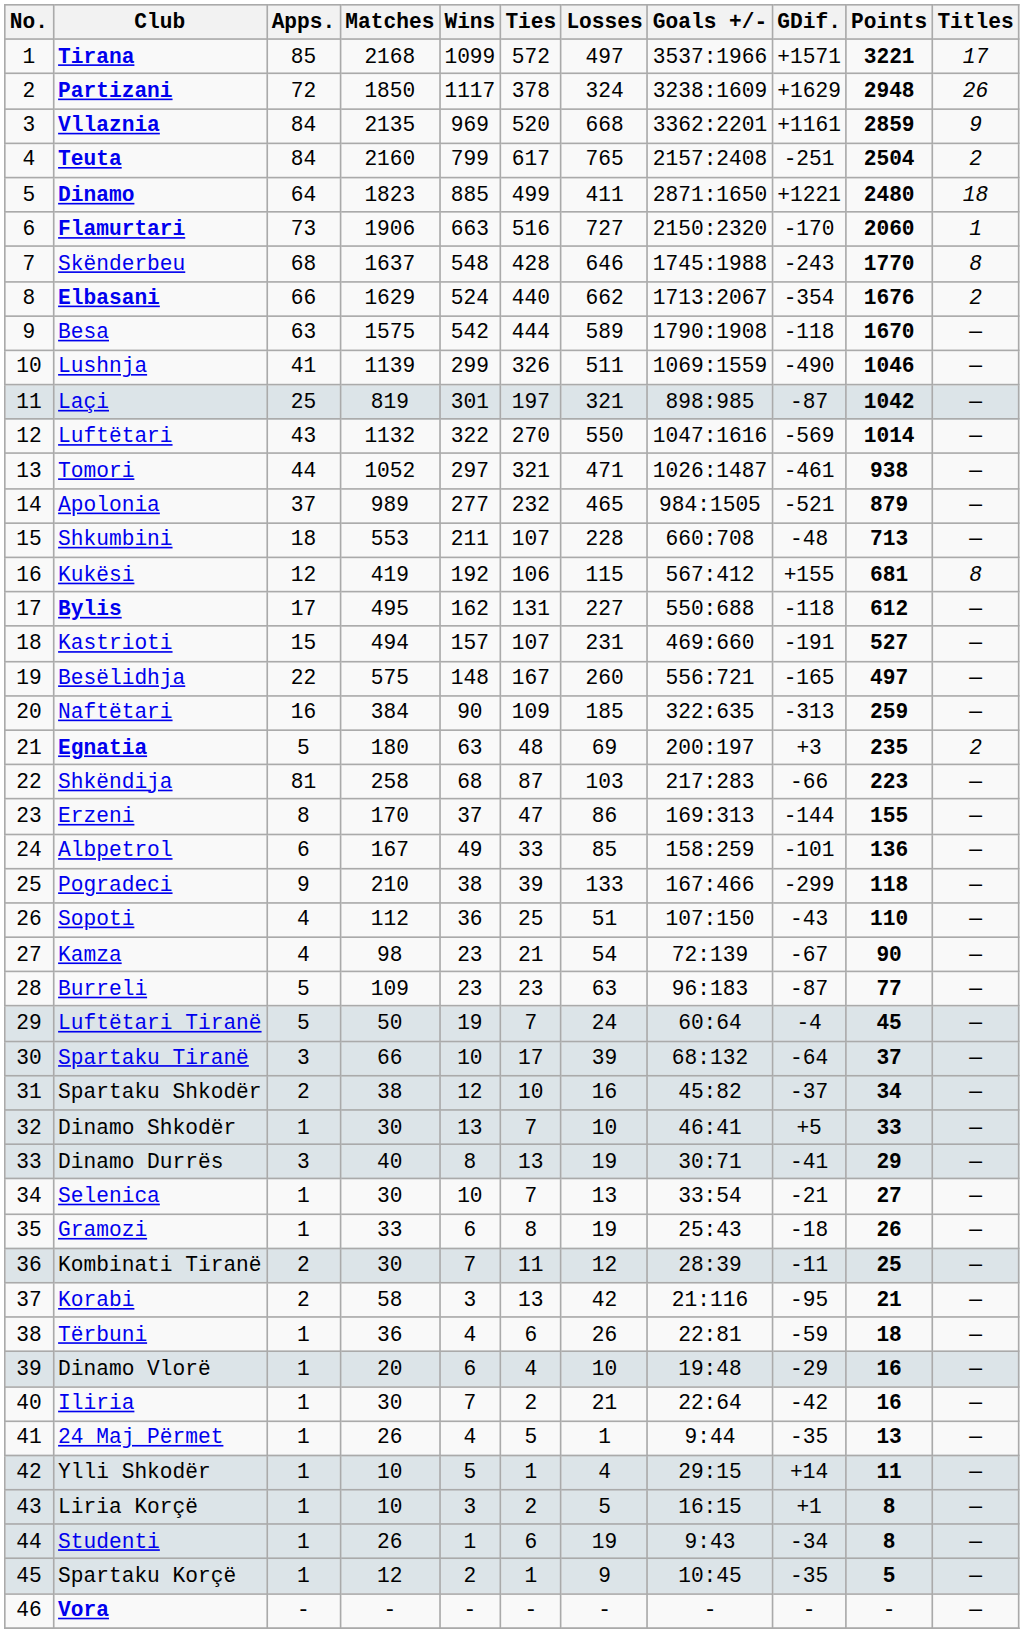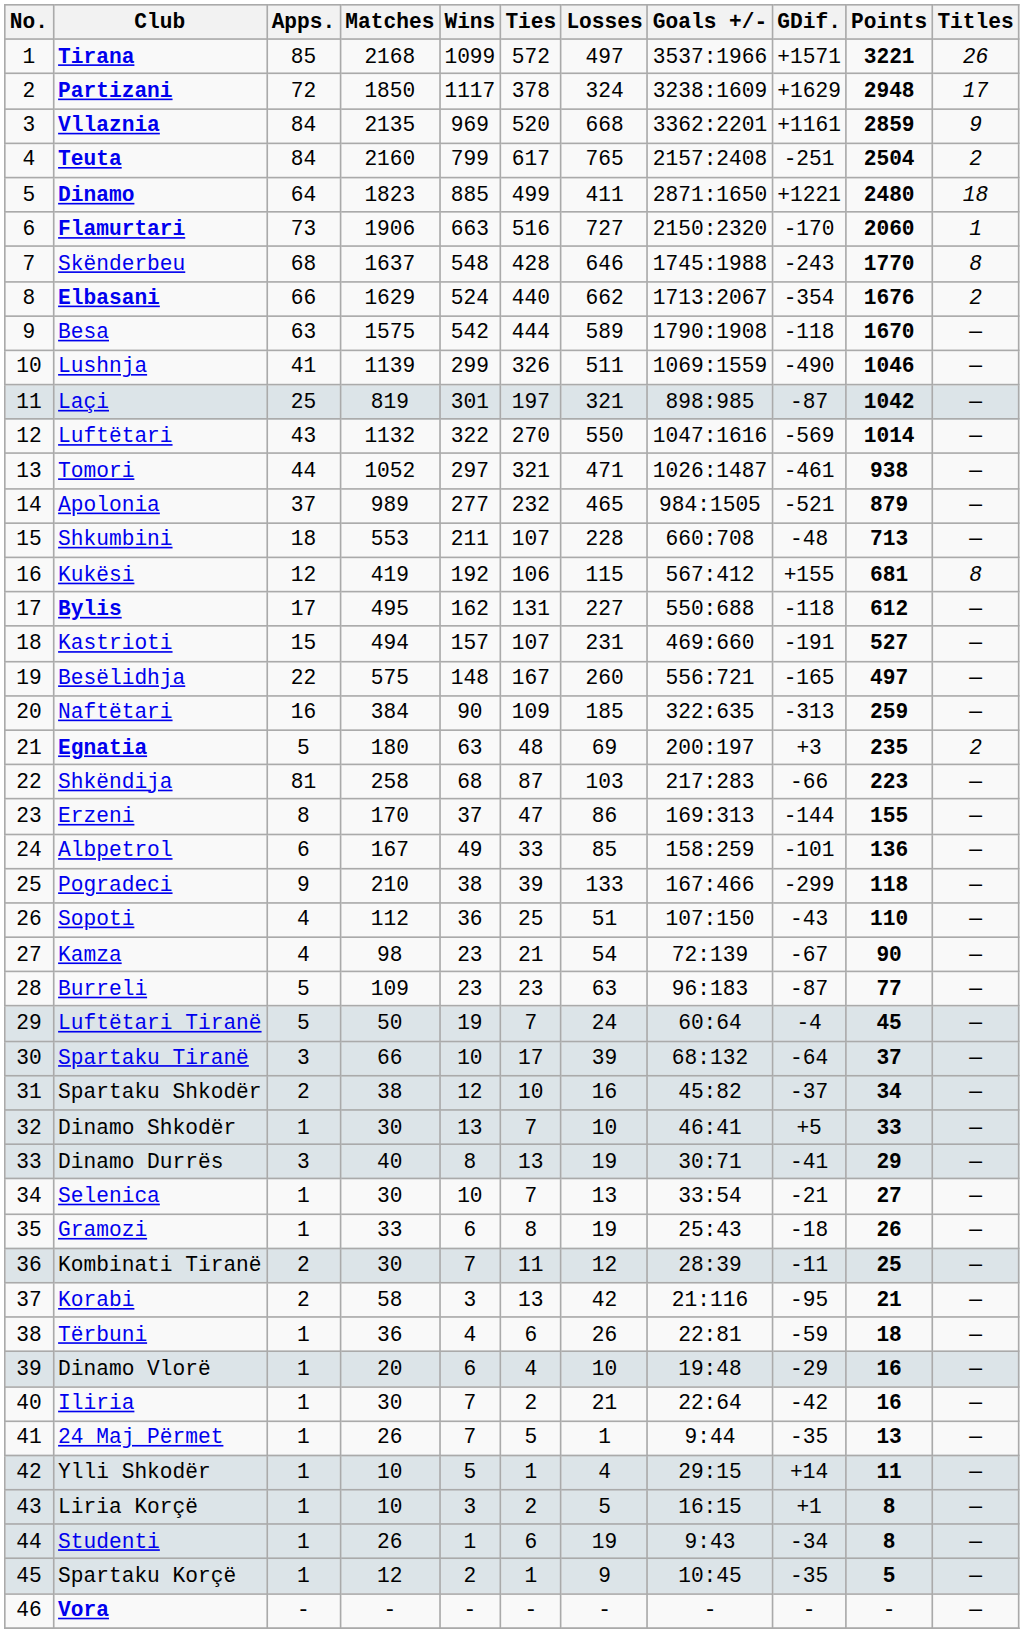Tirana | Titles: 17 -> 26
Partizani | Titles: 26 -> 17
24 Maj Përmet | Wins: 4 -> 7
